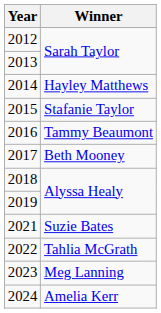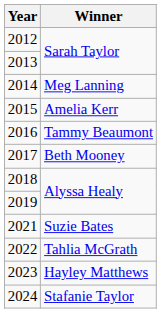2014 | Winner: Hayley Matthews -> Meg Lanning
2015 | Winner: Stafanie Taylor -> Amelia Kerr
2023 | Winner: Meg Lanning -> Hayley Matthews
2024 | Winner: Amelia Kerr -> Stafanie Taylor
